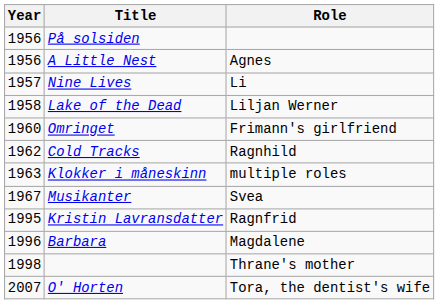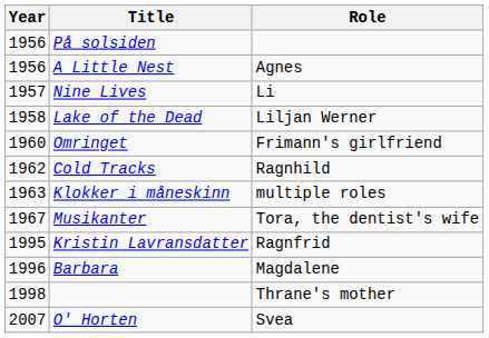Musikanter | Role: Svea -> Tora, the dentist's wife
O' Horten | Role: Tora, the dentist's wife -> Svea
